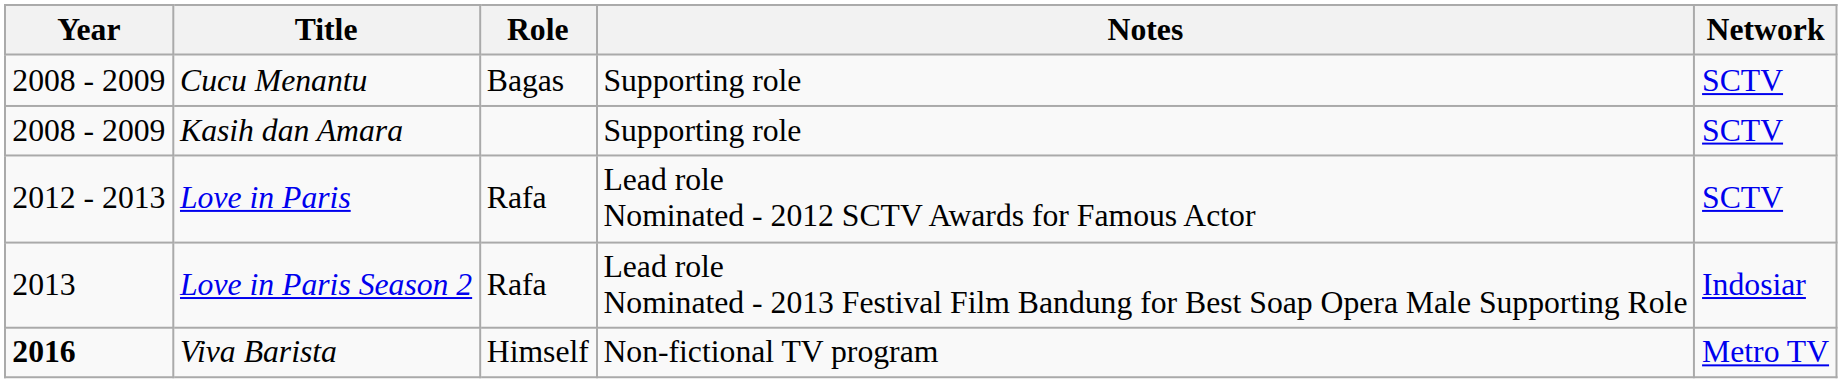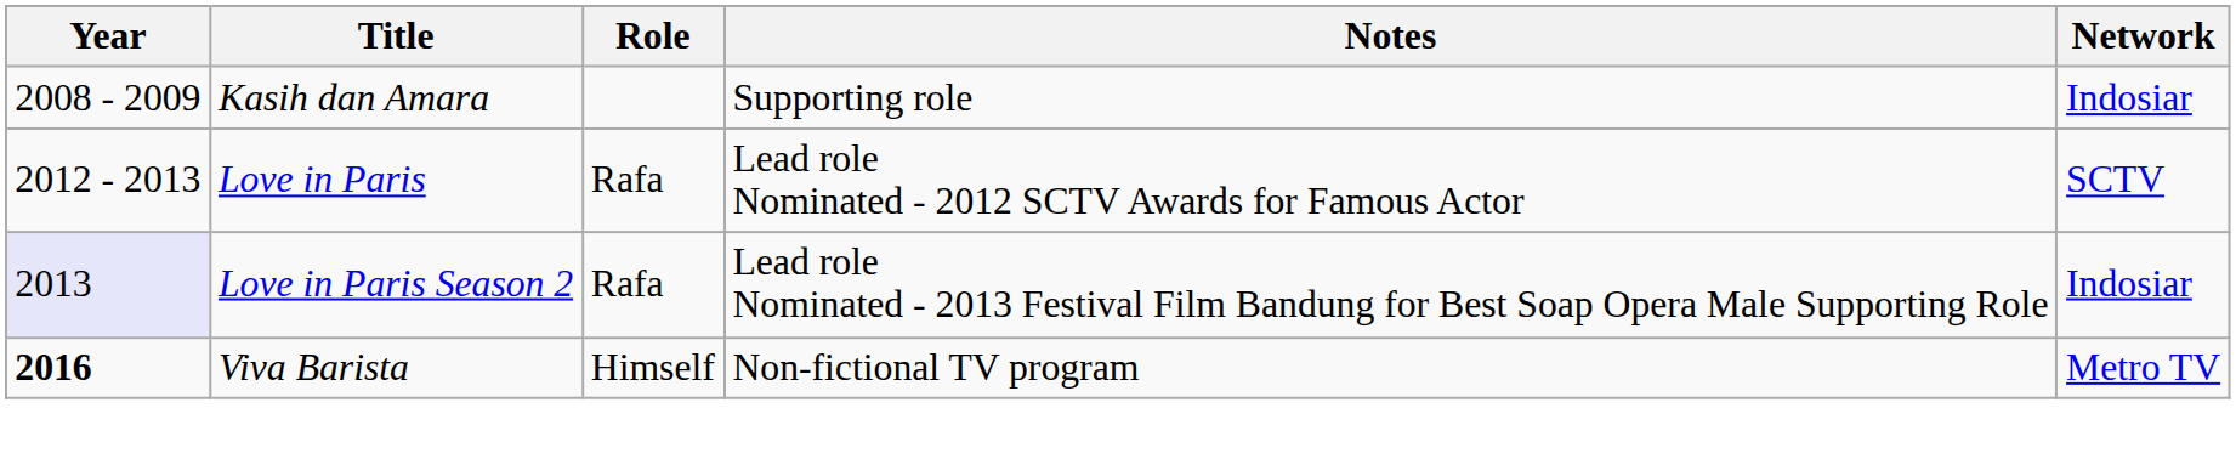- row: 2008 - 2009 | Cucu Menantu | Bagas | Supporting role | SCTV
Kasih dan Amara | Network: SCTV -> Indosiar
Love in Paris Season 2 | Year: no background -> lavender background
